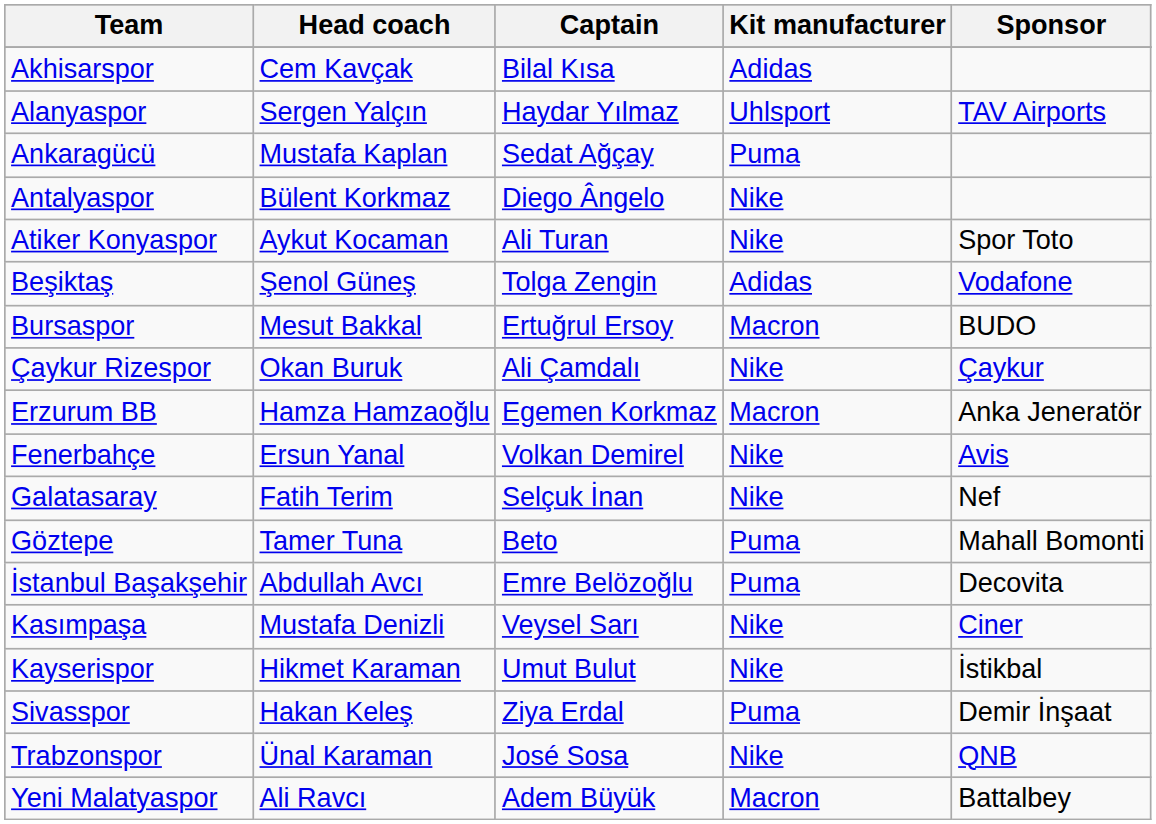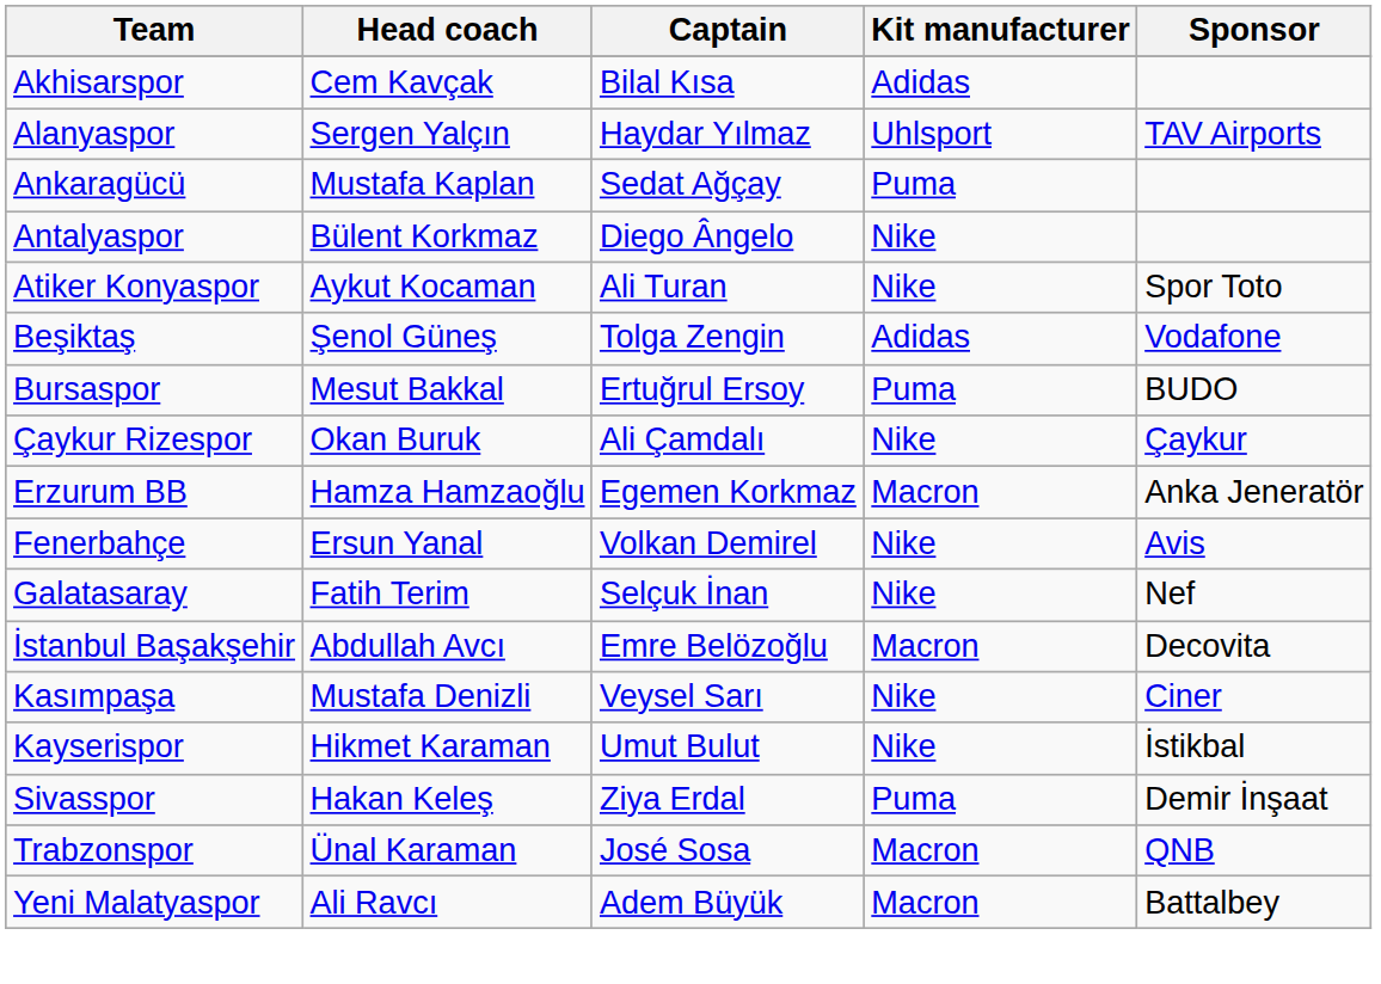Bursaspor | Kit manufacturer: Macron -> Puma
- row: Göztepe | Tamer Tuna | Beto | Puma | Mahall Bomonti
İstanbul Başakşehir | Kit manufacturer: Puma -> Macron
Trabzonspor | Kit manufacturer: Nike -> Macron
